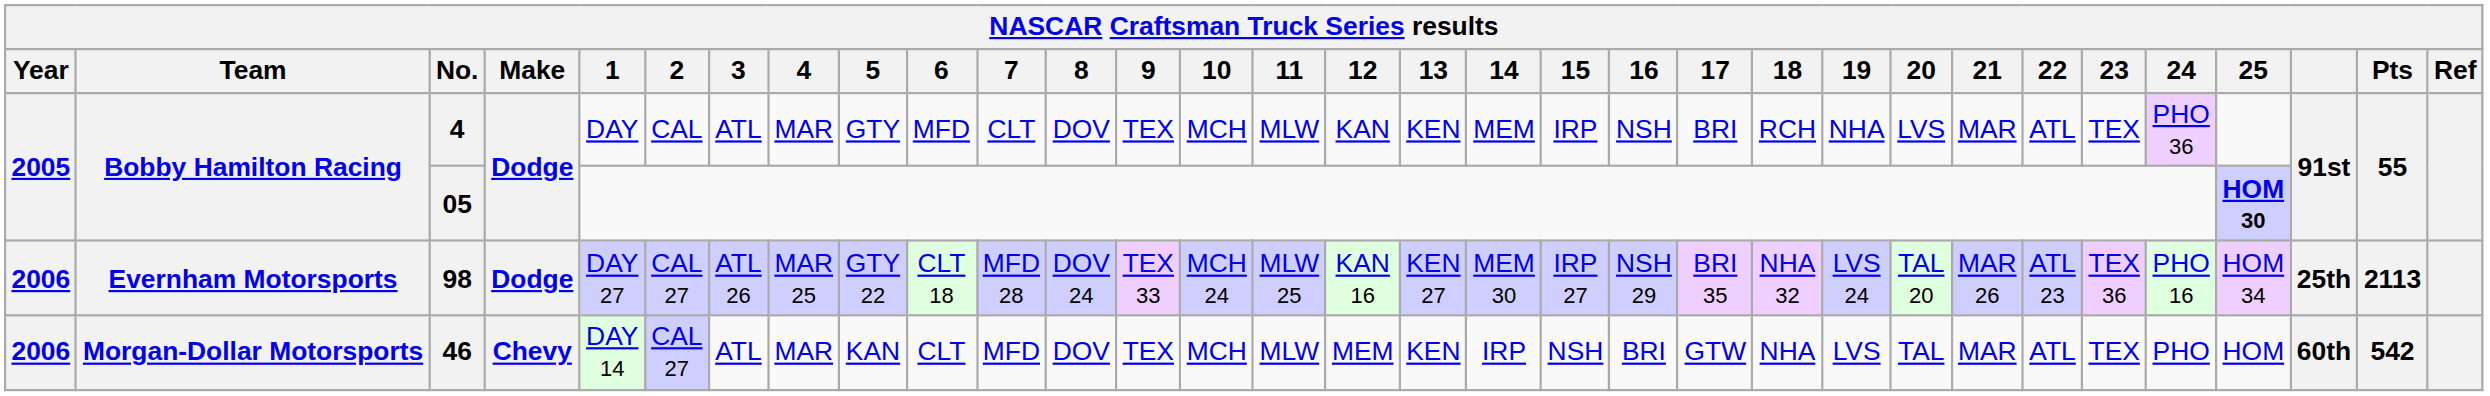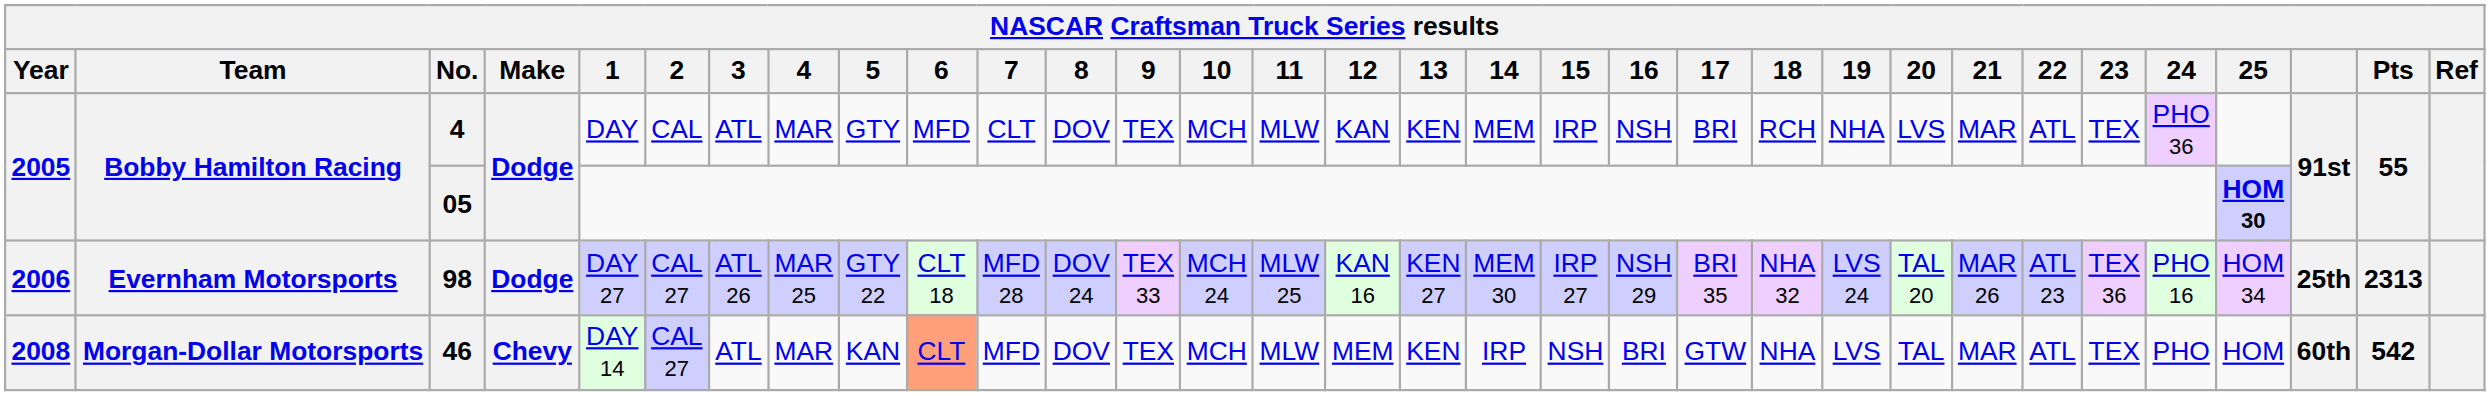98 | Pts: 2113 -> 2313
46 | Year: 2006 -> 2008
46 | 6: no background -> lightsalmon background
